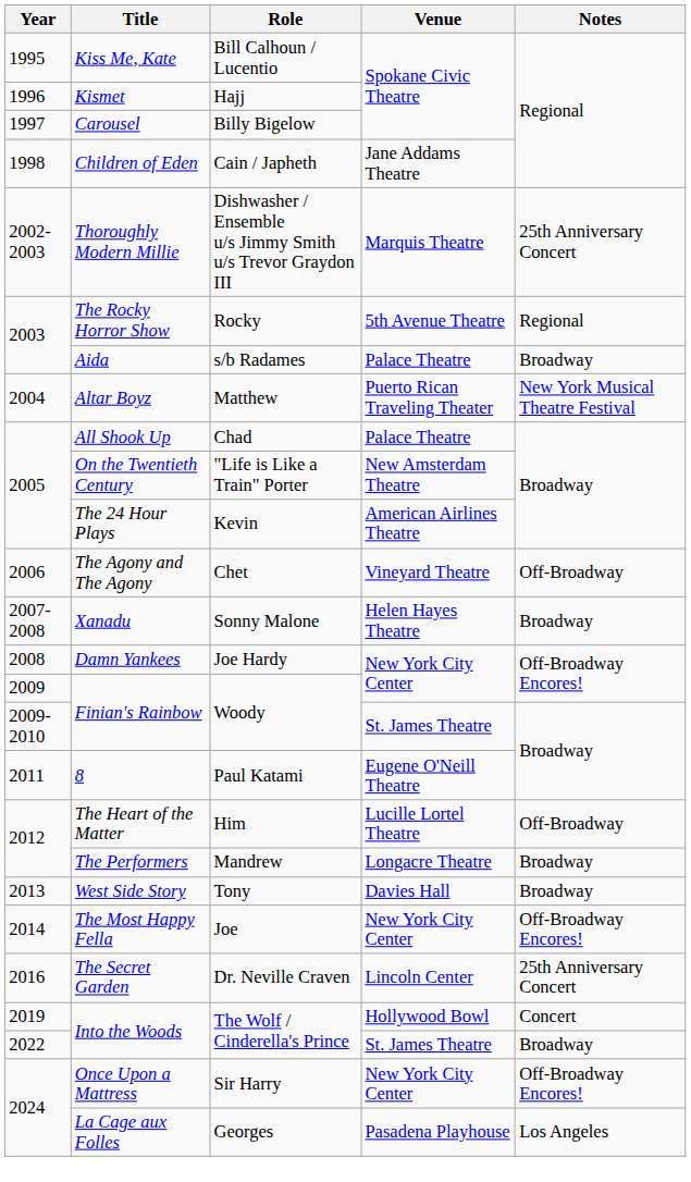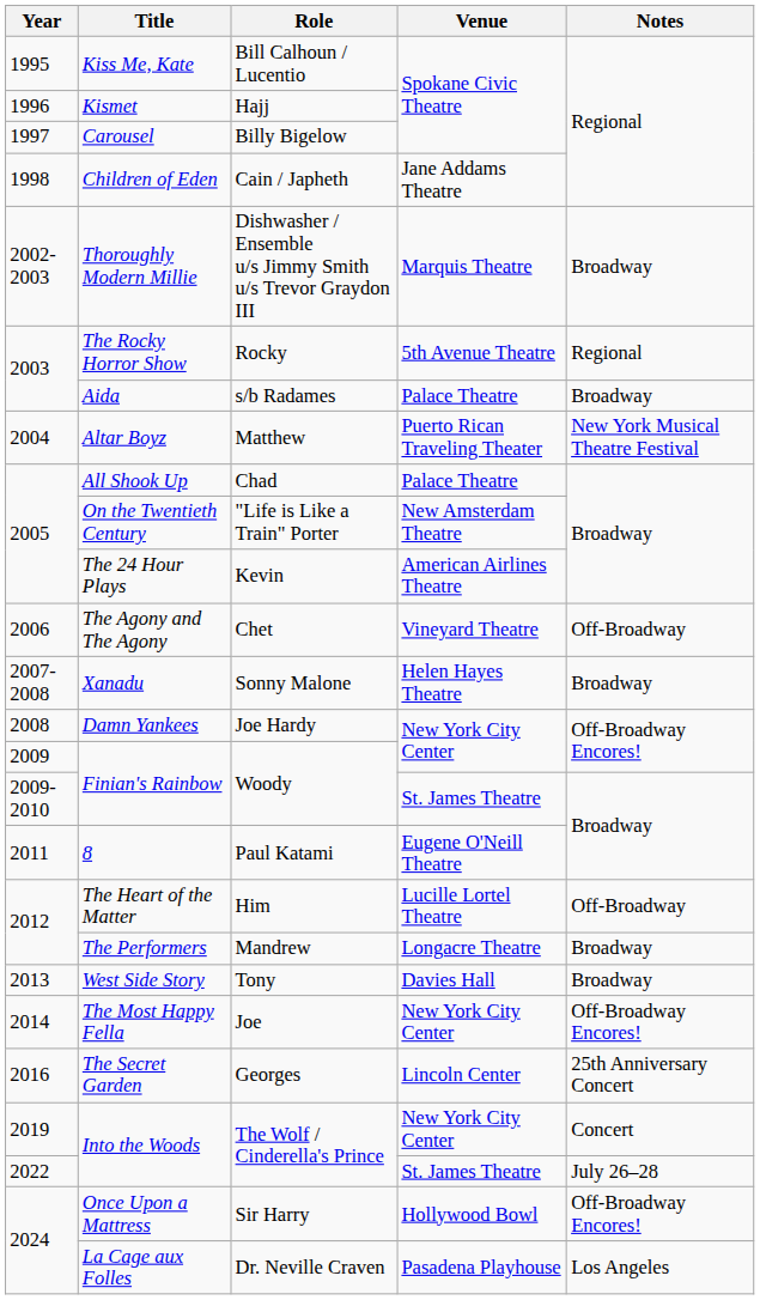Thoroughly Modern Millie | Notes: 25th Anniversary Concert -> Broadway
The Secret Garden | Role: Dr. Neville Craven -> Georges
2019 / Into the Woods | Venue: Hollywood Bowl -> New York City Center
2022 / Into the Woods | Notes: Broadway -> July 26–28
Once Upon a Mattress | Venue: New York City Center -> Hollywood Bowl
La Cage aux Folles | Role: Georges -> Dr. Neville Craven
